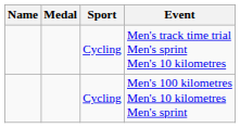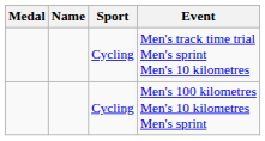columns swapped: Name <-> Medal
